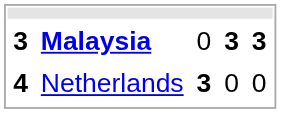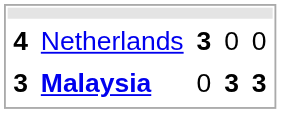rows swapped: Netherlands <-> Malaysia
